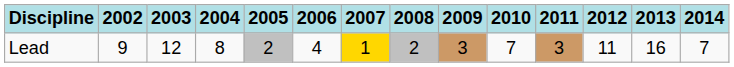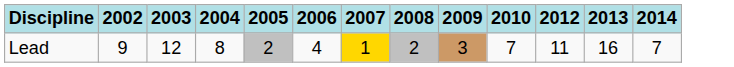- column: 2011 | 3
